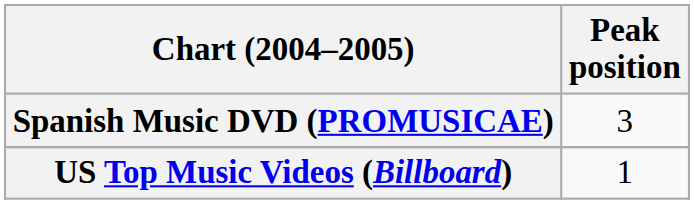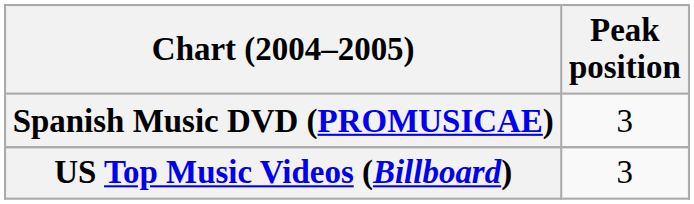US Top Music Videos (Billboard) | Peak position: 1 -> 3
